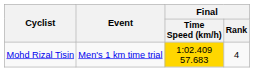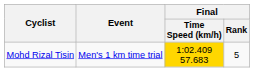Mohd Rizal Tisin | Final / Rank: 4 -> 5
